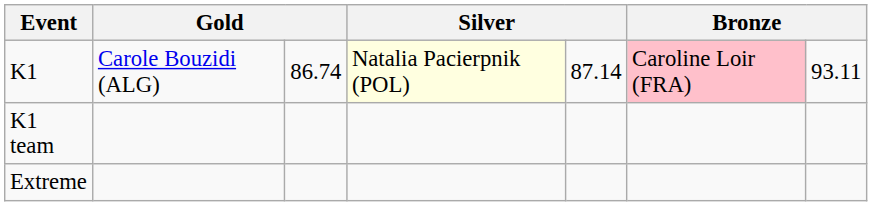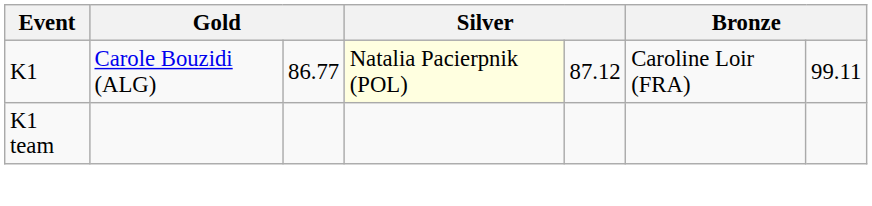K1 | column 3: 86.74 -> 86.77
K1 | column 5: 87.14 -> 87.12
K1 | column 6: pink background -> no background
K1 | column 7: 93.11 -> 99.11
- row: Extreme
